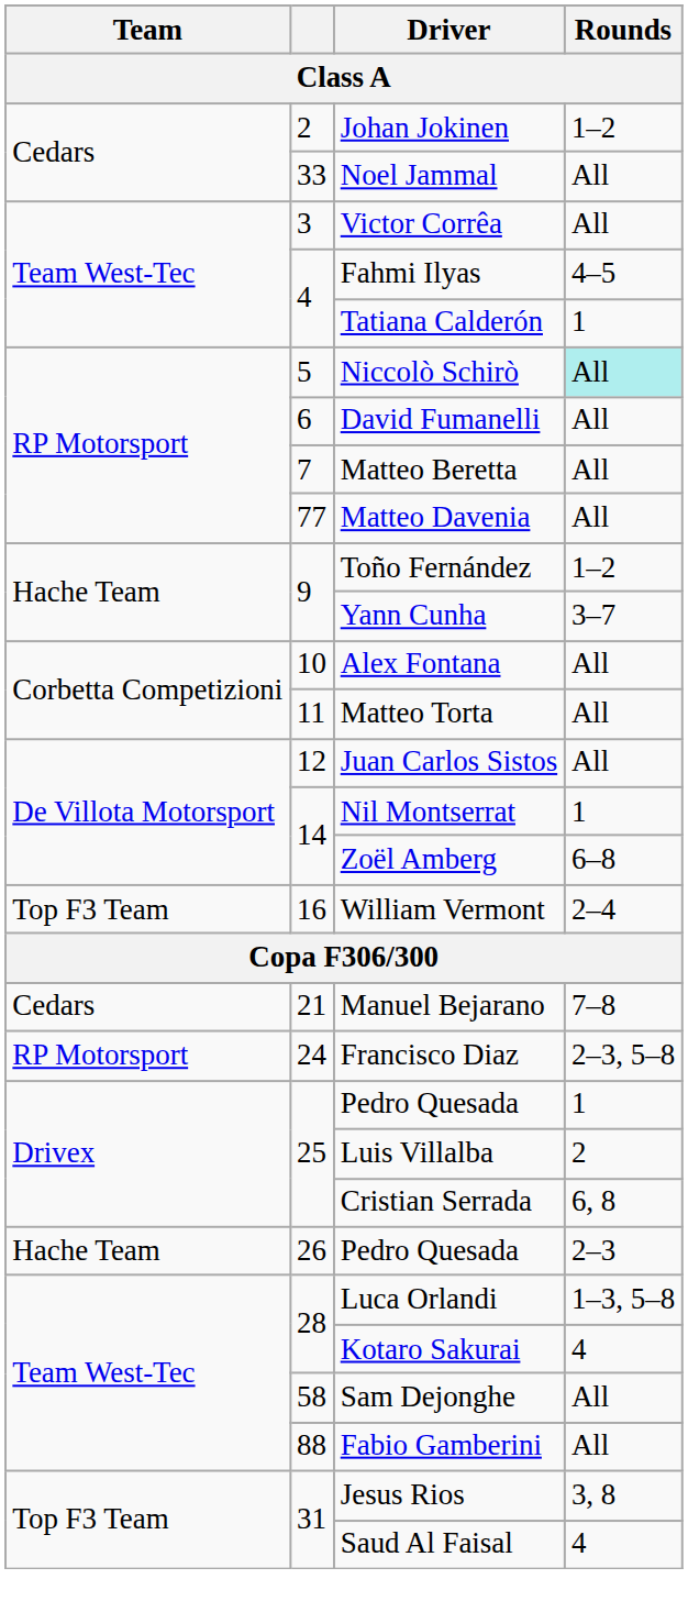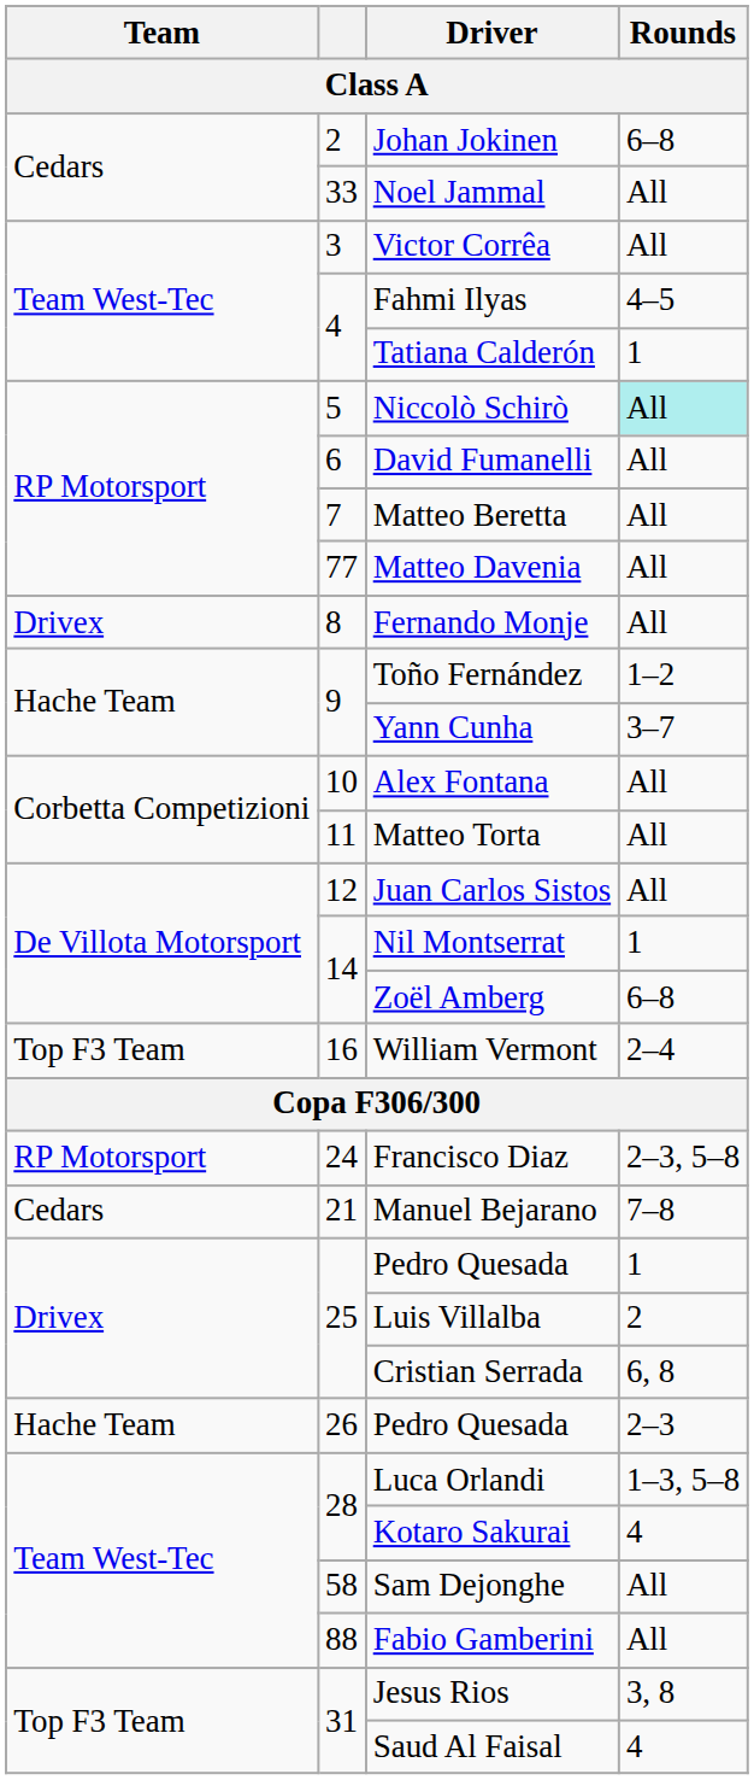Johan Jokinen | Rounds: 1–2 -> 6–8
+ row: Drivex | 8 | Fernando Monje | All
rows swapped: Manuel Bejarano <-> Francisco Diaz
